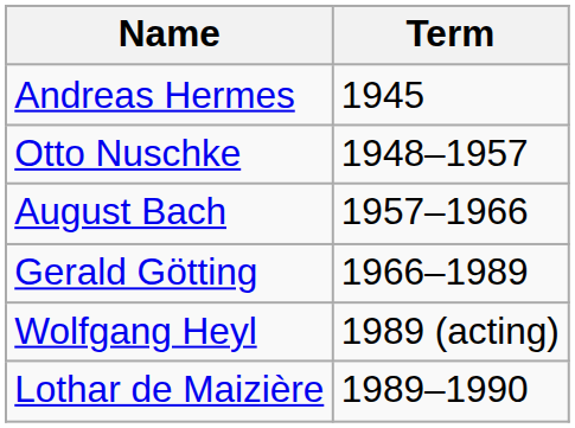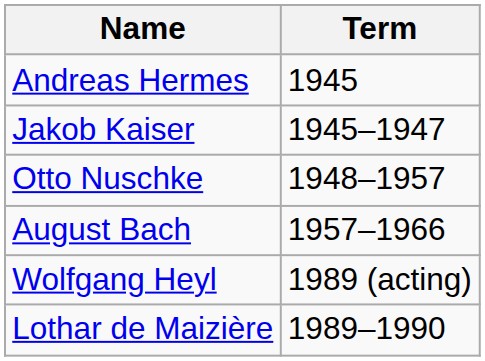+ row: Jakob Kaiser | 1945–1947
- row: Gerald Götting | 1966–1989
